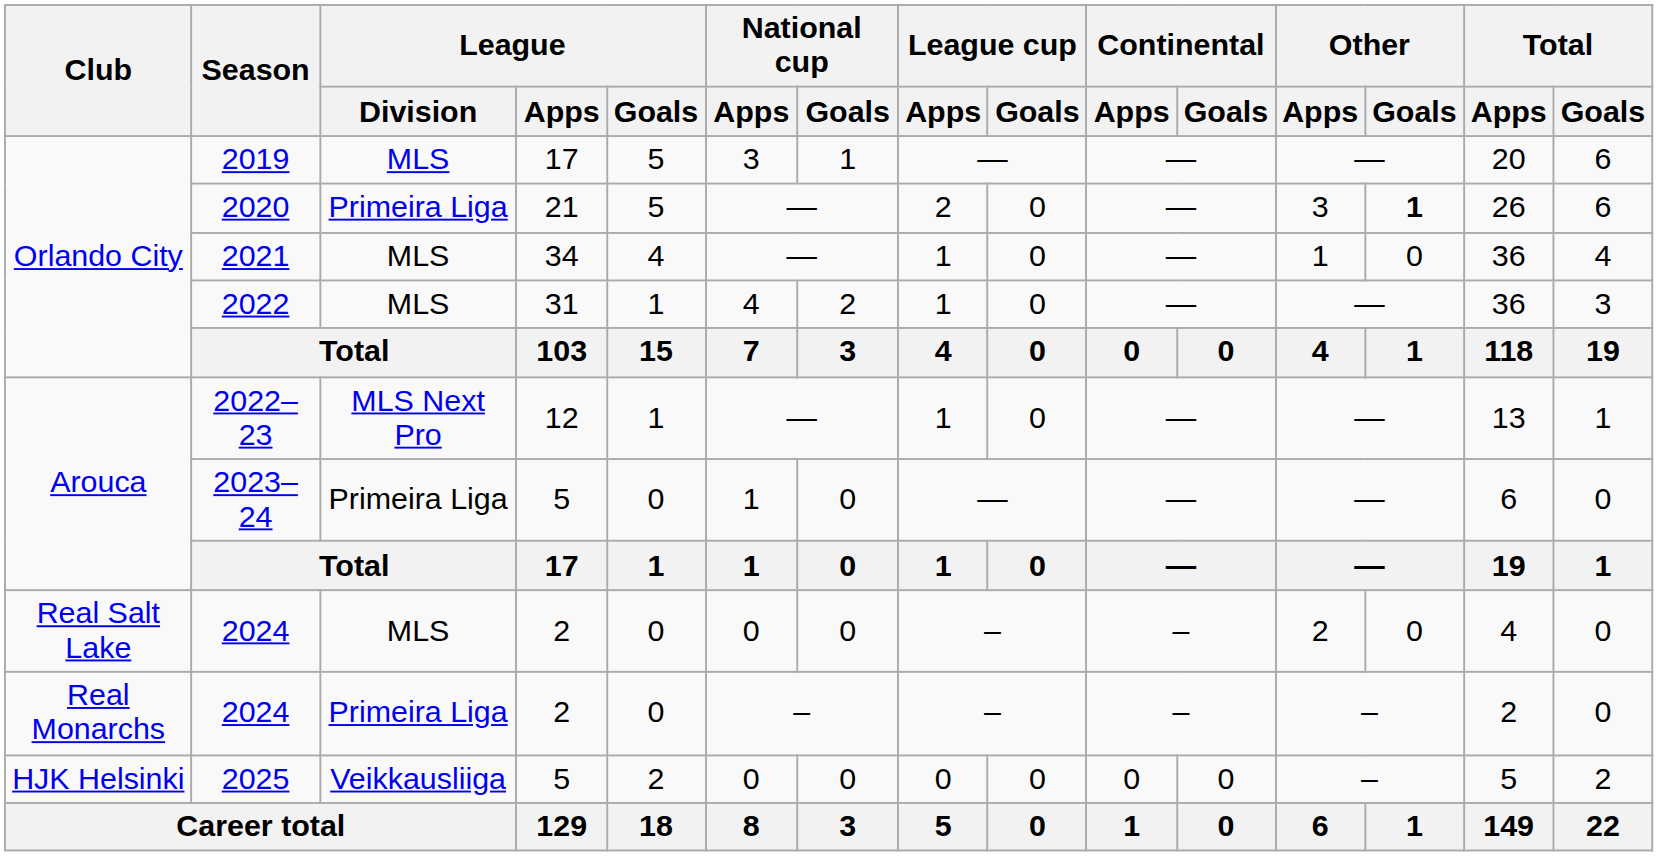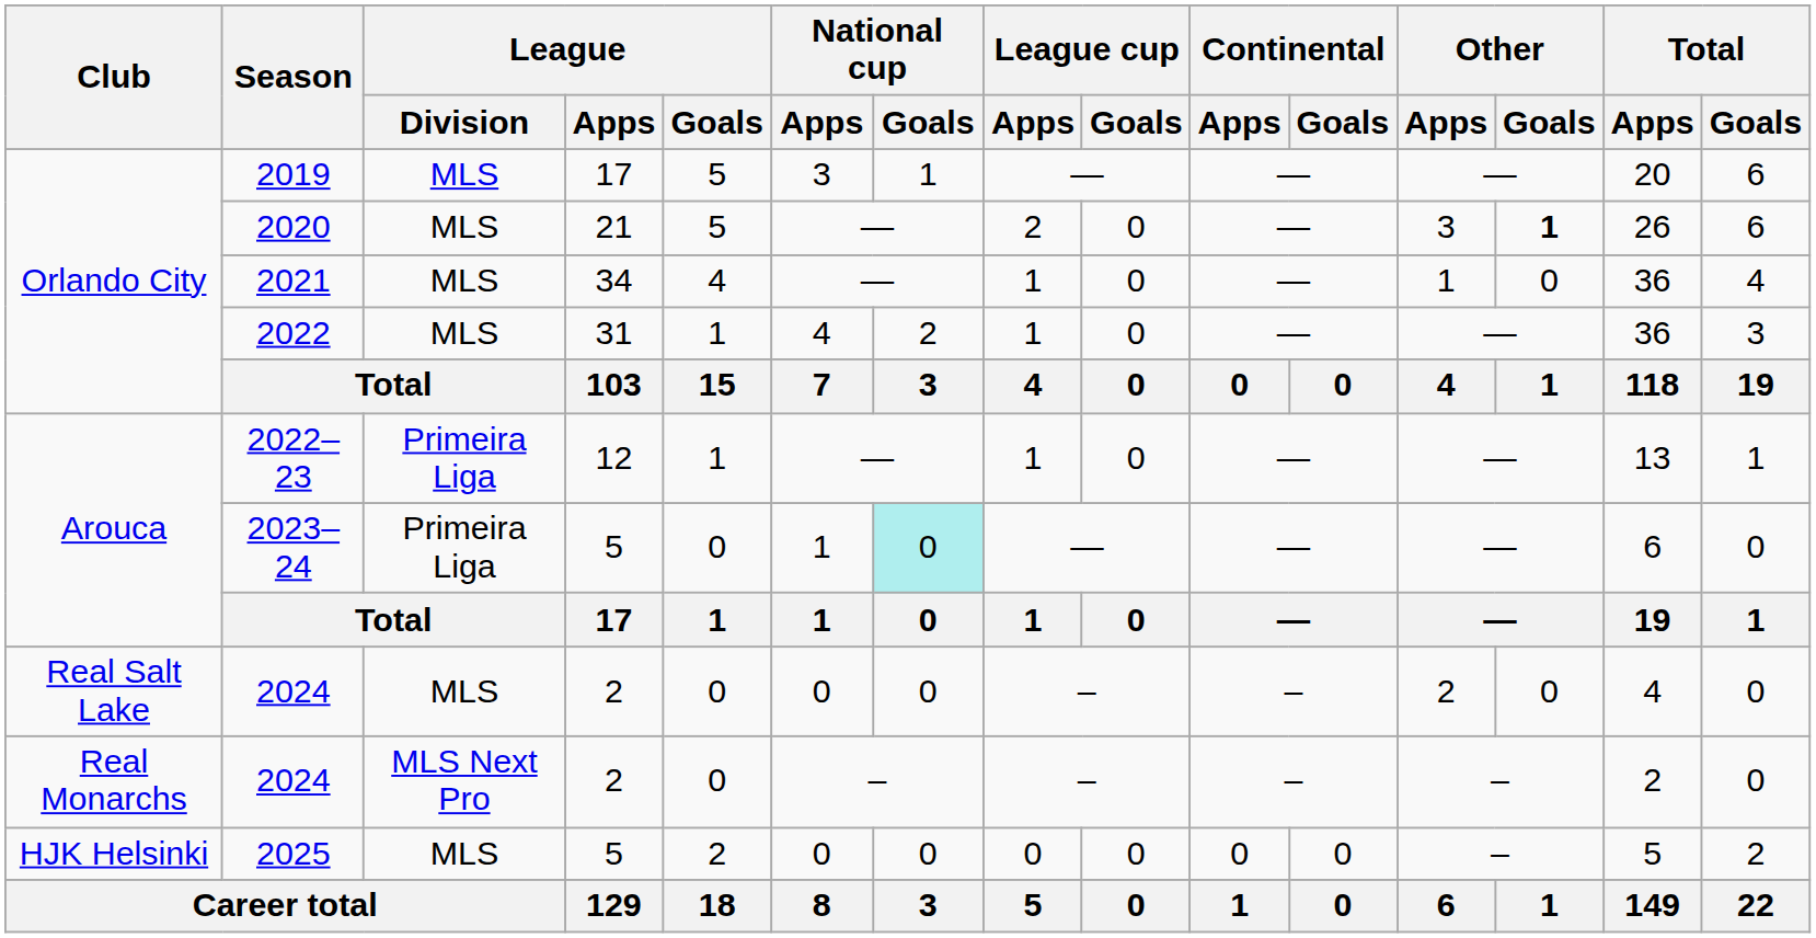2020 | League / Division: Primeira Liga -> MLS
2022–23 | League / Division: MLS Next Pro -> Primeira Liga
2023–24 | National cup / Goals: no background -> paleturquoise background
Real Monarchs / 2024 | League / Division: Primeira Liga -> MLS Next Pro
2025 | League / Division: Veikkausliiga -> MLS
